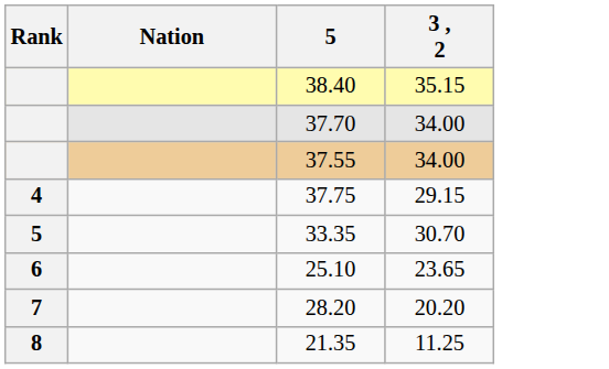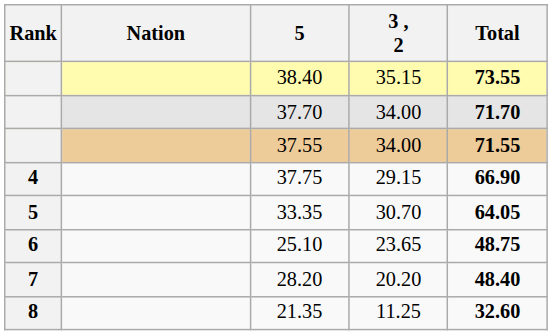+ column: Total | 73.55 | 71.70 | 71.55 | 66.90 | 64.05 | 48.75 | 48.40 | 32.60
